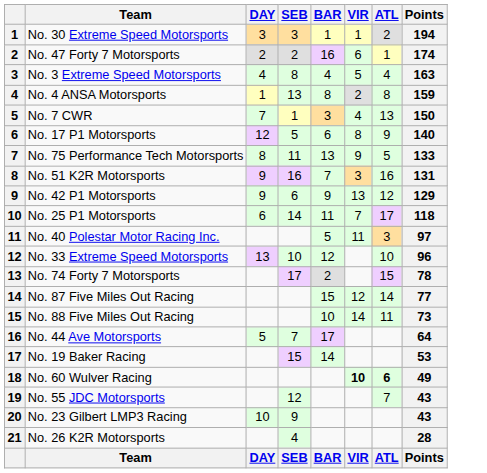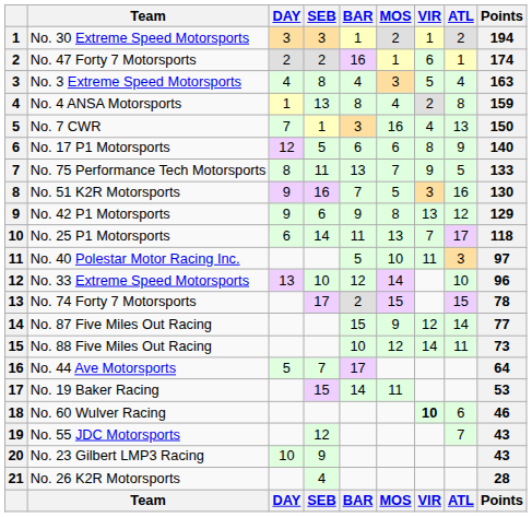+ column: MOS | 2 | 1 | 3 | 4 | 16 | 6 | 7 | 5 | 8 | 13 | 10 | 14 | 15 | 9 | 12 | 11 | MOS
No. 51 K2R Motorsports | Points: 131 -> 130
No. 60 Wulver Racing | ATL: bold -> normal
No. 60 Wulver Racing | Points: 49 -> 46
